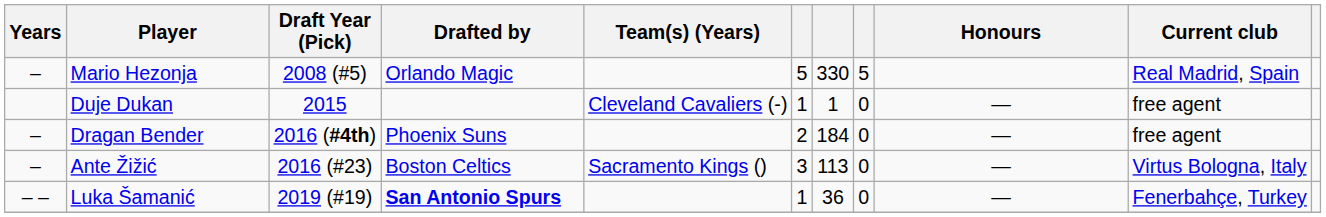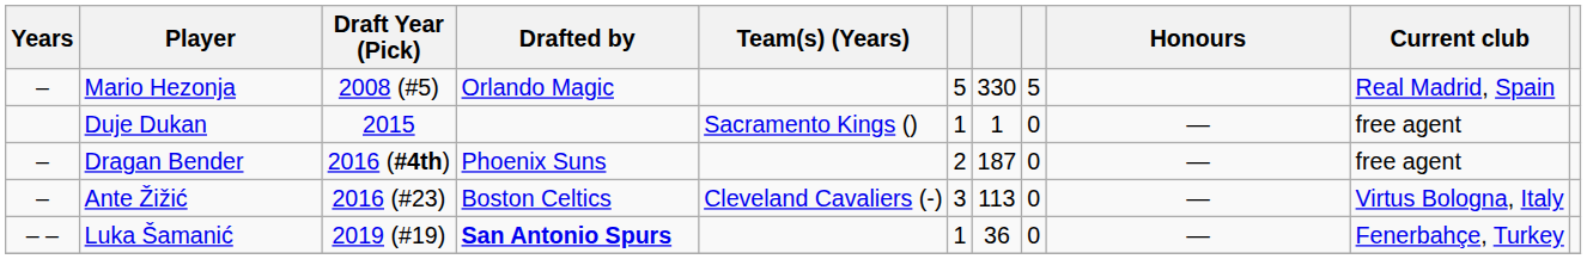Duje Dukan | Team(s) (Years): Cleveland Cavaliers (-) -> Sacramento Kings ()
Dragan Bender | column 7: 184 -> 187
Ante Žižić | Team(s) (Years): Sacramento Kings () -> Cleveland Cavaliers (-)
